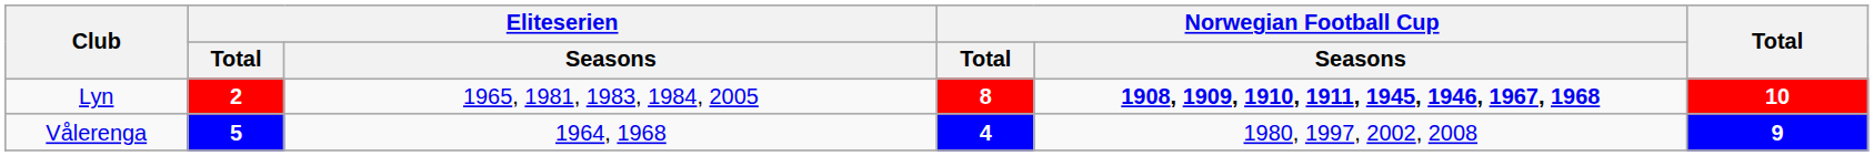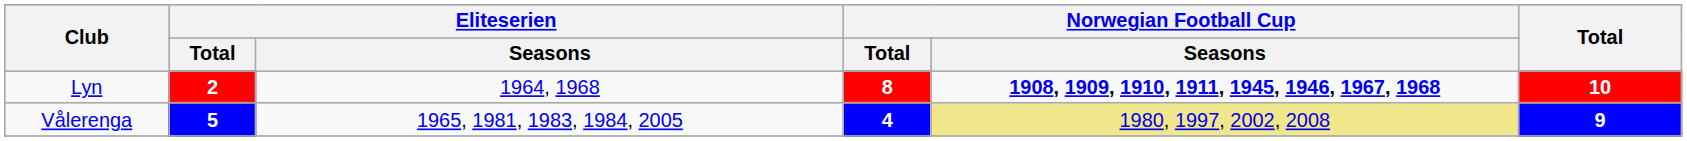Lyn | Eliteserien / Seasons: 1965, 1981, 1983, 1984, 2005 -> 1964, 1968
Vålerenga | Eliteserien / Seasons: 1964, 1968 -> 1965, 1981, 1983, 1984, 2005
Vålerenga | Norwegian Football Cup / Seasons: no background -> khaki background
